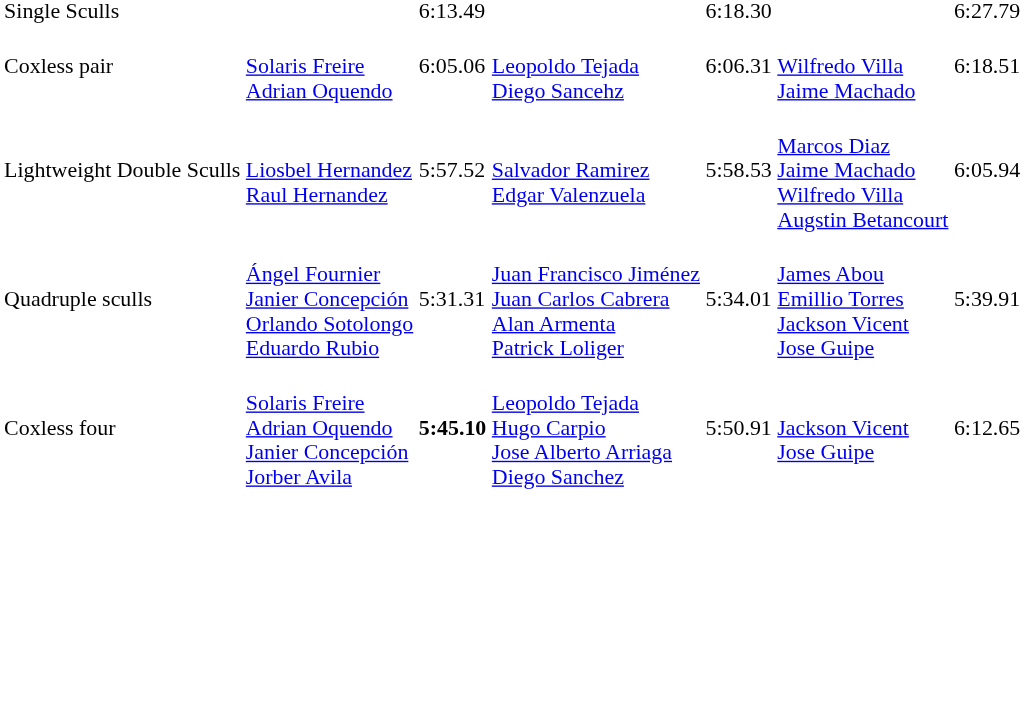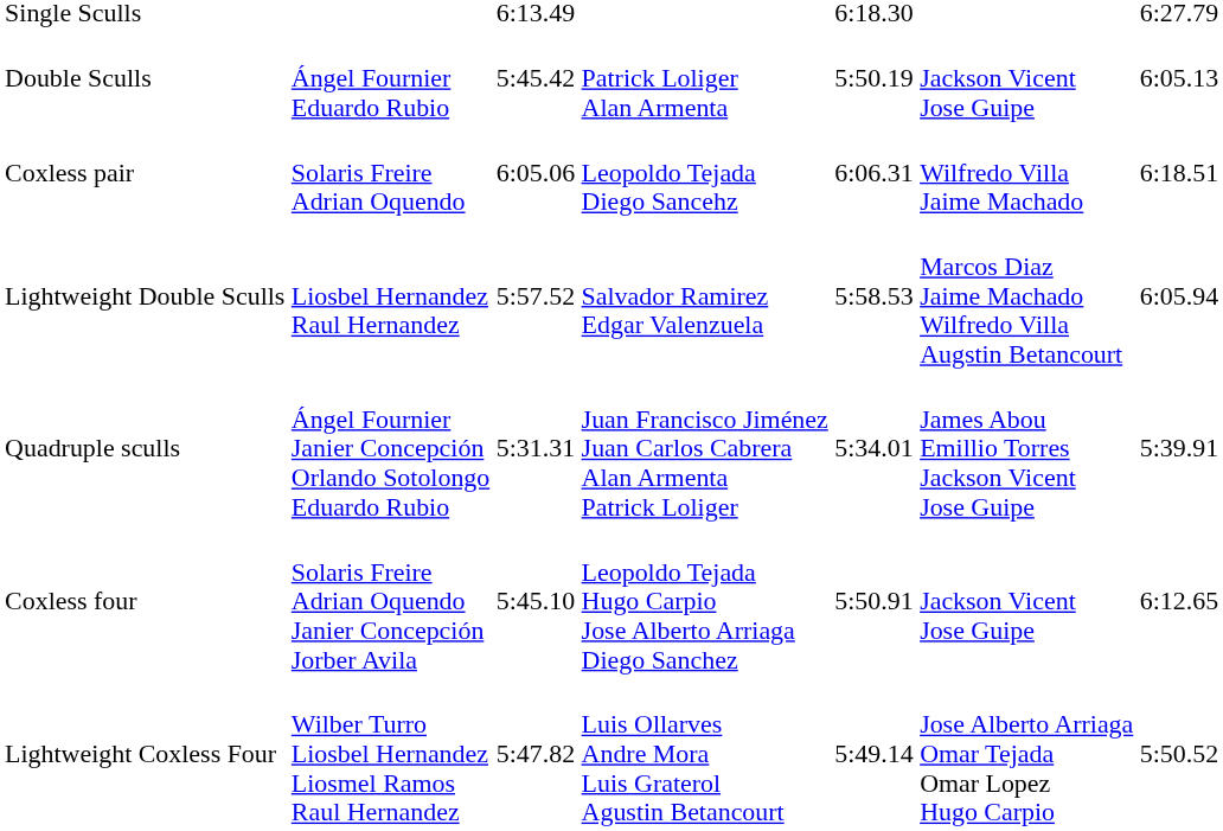+ row: Double Sculls | Ángel Fournier Eduardo Rubio | 5:45.42 | Patrick Loliger Alan Armenta | 5:50.19 | Jackson Vicent Jose Guipe | 6:05.13
Coxless four | column 3: bold -> normal
+ row: Lightweight Coxless Four | Wilber Turro Liosbel Hernandez Liosmel Ramos Raul Hernandez | 5:47.82 | Luis Ollarves Andre Mora Luis Graterol Agustin Betancourt | 5:49.14 | Jose Alberto Arriaga Omar Tejada Omar Lopez Hugo Carpio | 5:50.52
